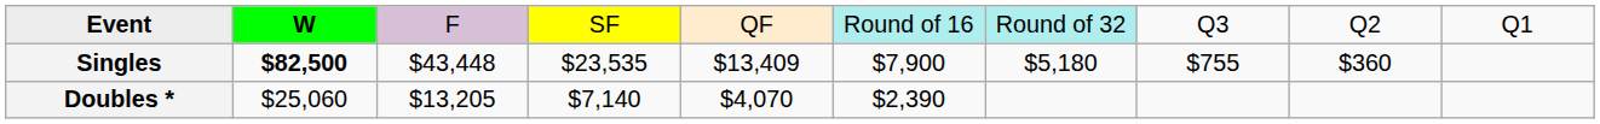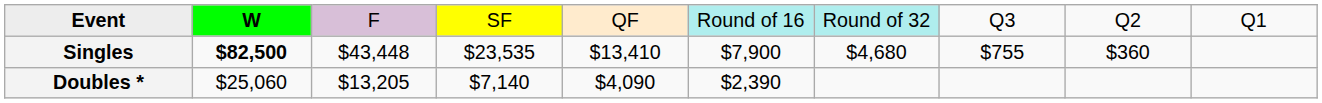Singles | column 5: $13,409 -> $13,410
Singles | column 7: $5,180 -> $4,680
Doubles * | column 5: $4,070 -> $4,090
